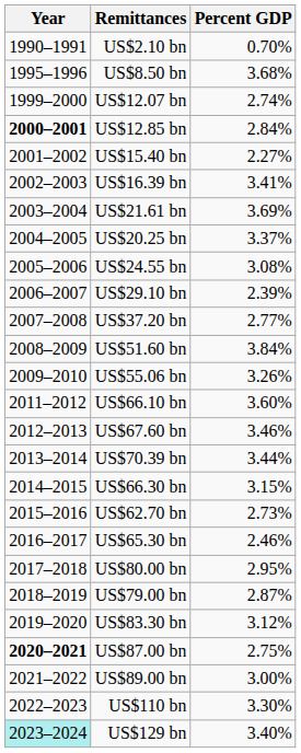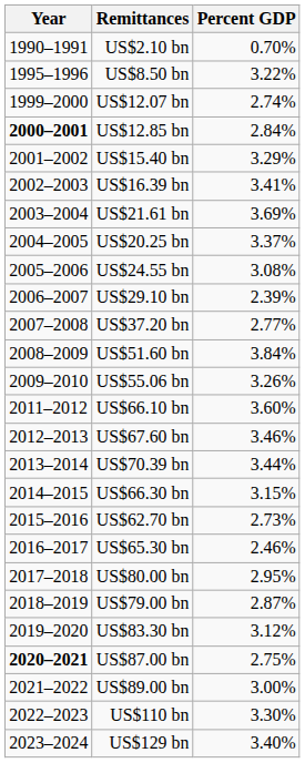US$8.50 bn | Percent GDP: 3.68% -> 3.22%
US$15.40 bn | Percent GDP: 2.27% -> 3.29%
US$129 bn | Year: paleturquoise background -> no background
